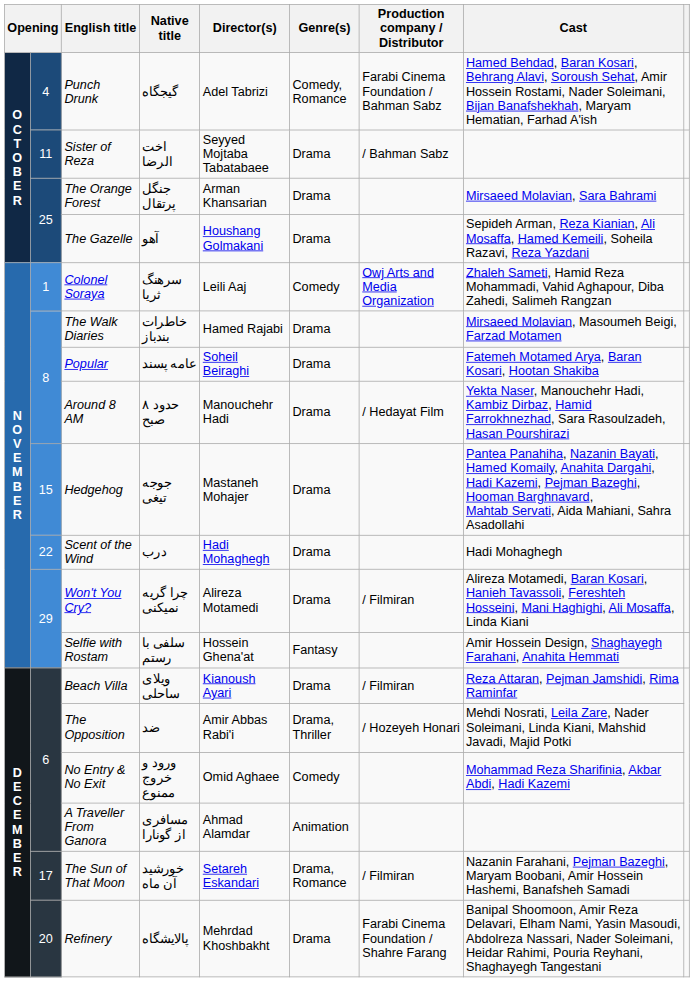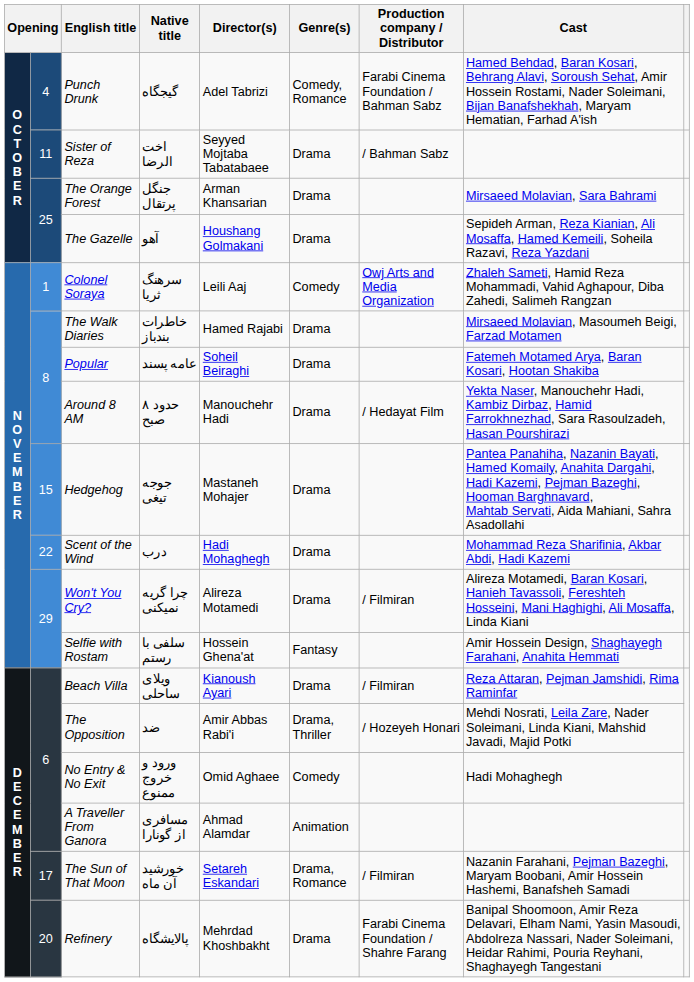Scent of the Wind | Cast: Hadi Mohaghegh -> Mohammad Reza Sharifinia, Akbar Abdi, Hadi Kazemi
No Entry & No Exit | Cast: Mohammad Reza Sharifinia, Akbar Abdi, Hadi Kazemi -> Hadi Mohaghegh
